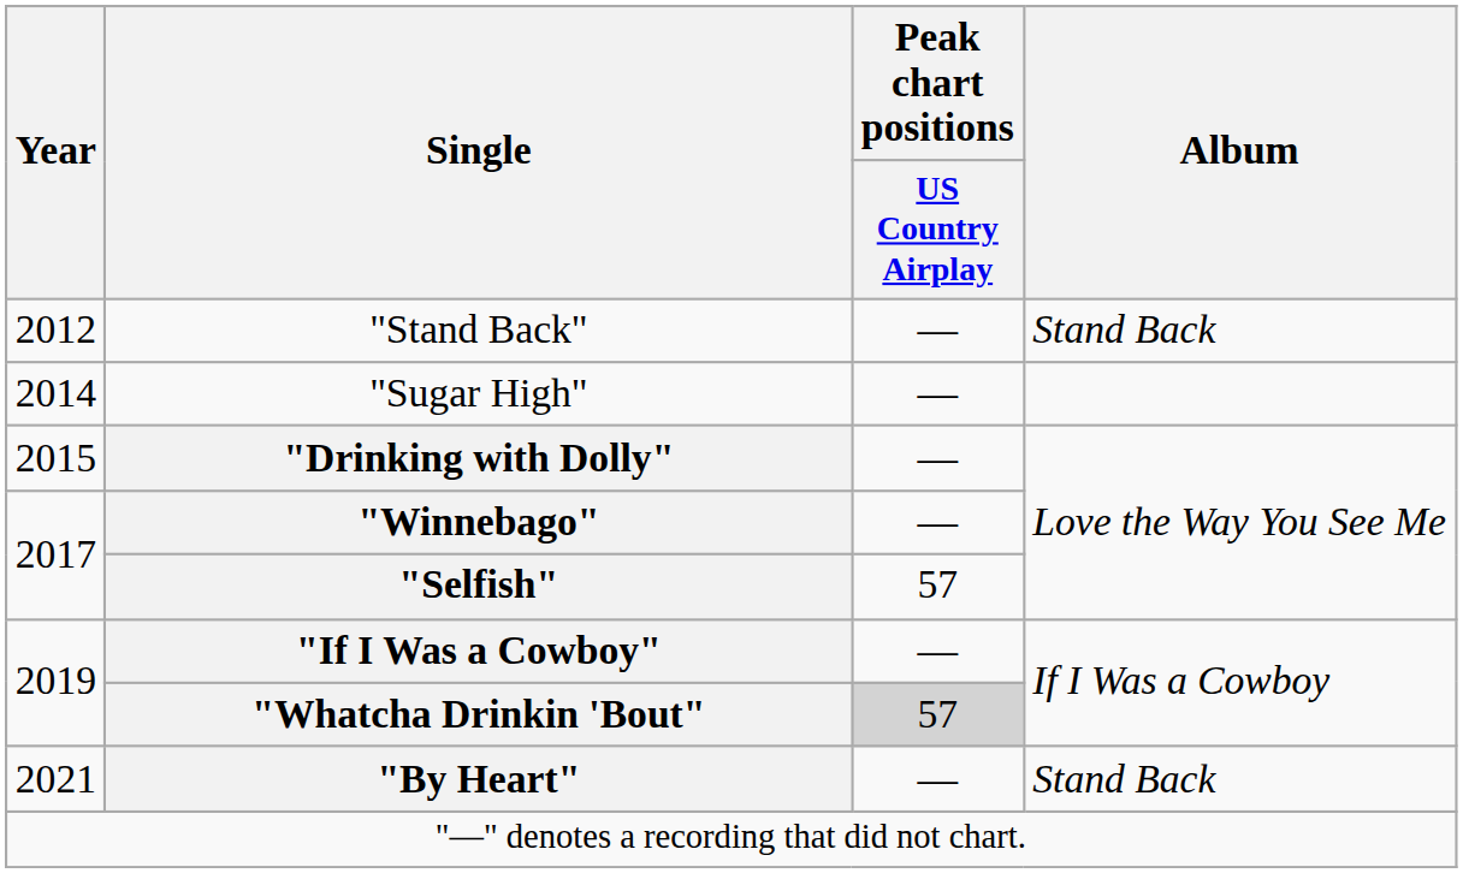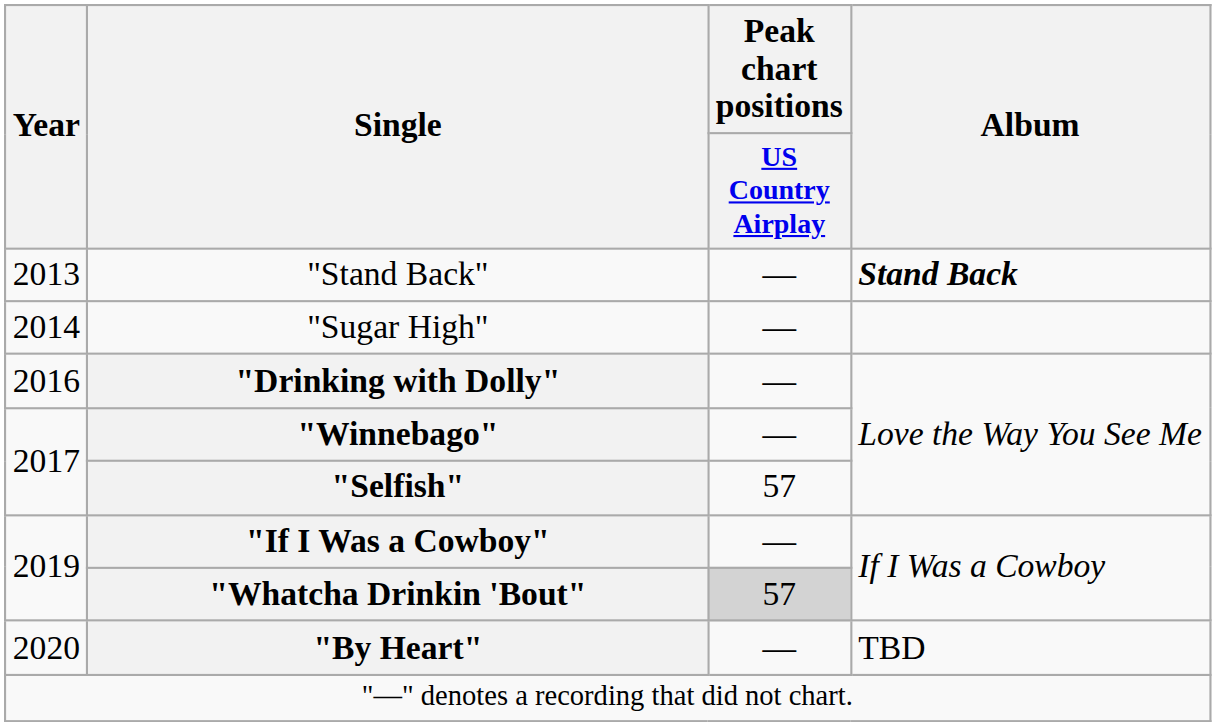"Stand Back" | Year: 2012 -> 2013
"Stand Back" | Album: normal -> bold
"Drinking with Dolly" | Year: 2015 -> 2016
"By Heart" | Year: 2021 -> 2020
"By Heart" | Album: Stand Back -> TBD
